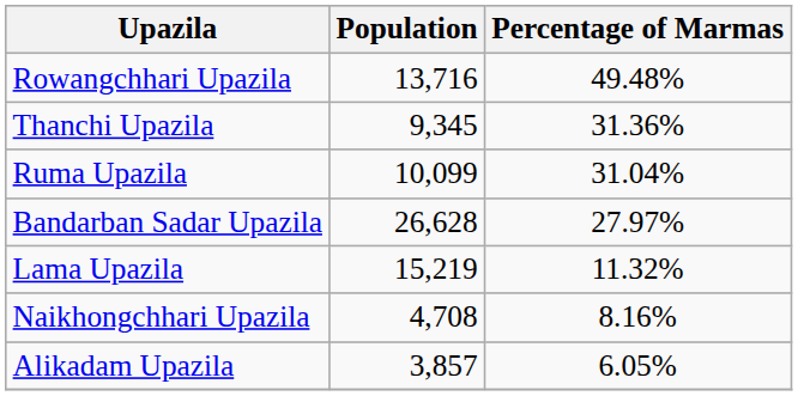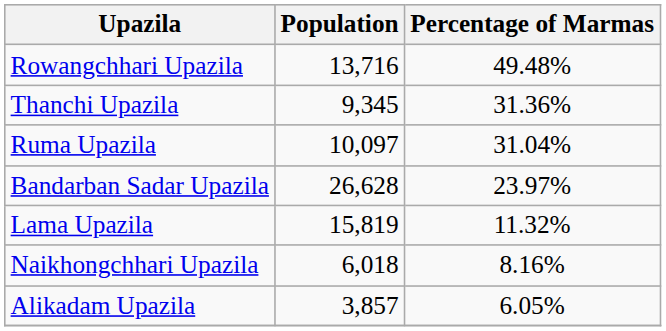Ruma Upazila | Population: 10,099 -> 10,097
Bandarban Sadar Upazila | Percentage of Marmas: 27.97% -> 23.97%
Lama Upazila | Population: 15,219 -> 15,819
Naikhongchhari Upazila | Population: 4,708 -> 6,018
